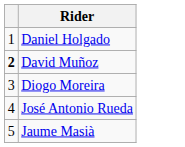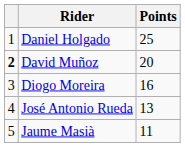+ column: Points | 25 | 20 | 16 | 13 | 11
